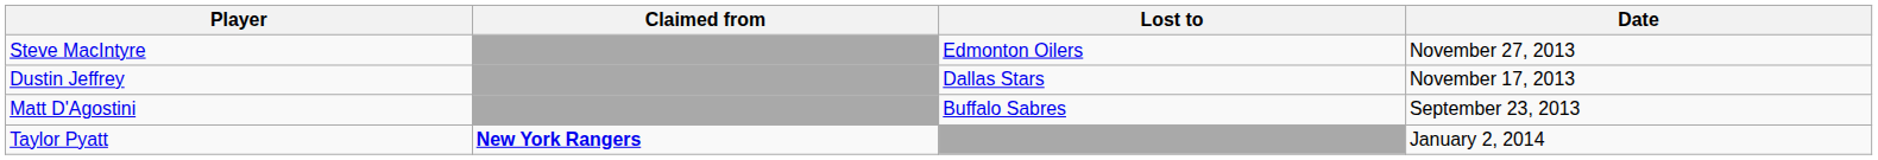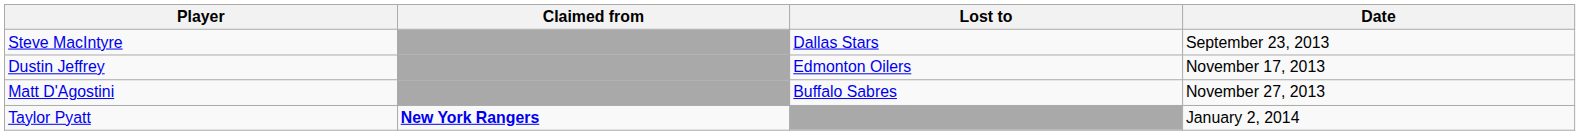Steve MacIntyre | Lost to: Edmonton Oilers -> Dallas Stars
Steve MacIntyre | Date: November 27, 2013 -> September 23, 2013
Dustin Jeffrey | Lost to: Dallas Stars -> Edmonton Oilers
Matt D'Agostini | Date: September 23, 2013 -> November 27, 2013
